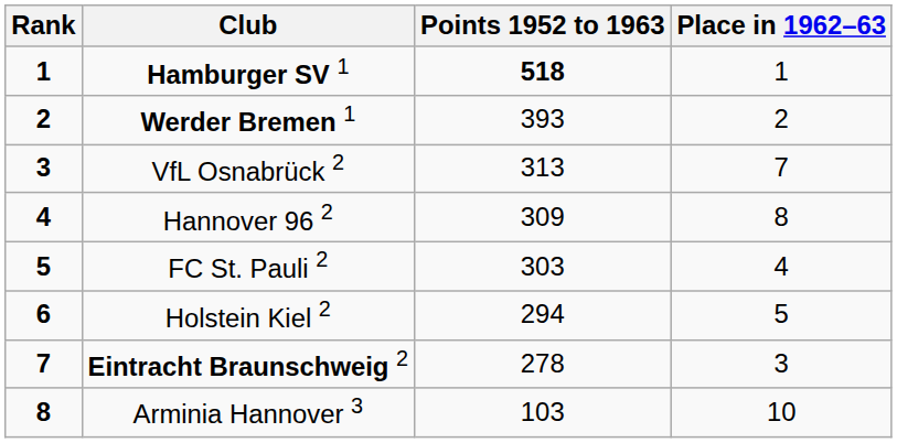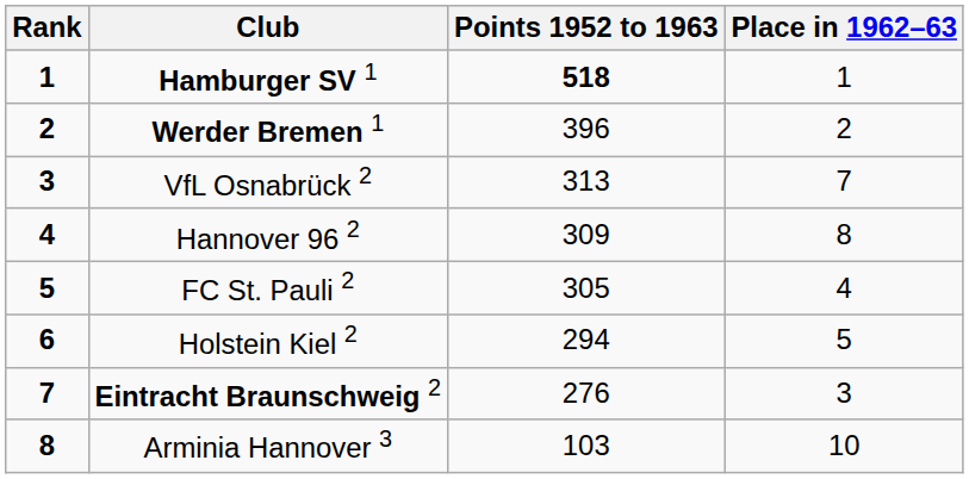Werder Bremen 1 | Points 1952 to 1963: 393 -> 396
FC St. Pauli 2 | Points 1952 to 1963: 303 -> 305
Eintracht Braunschweig 2 | Points 1952 to 1963: 278 -> 276
